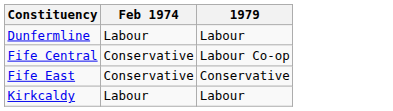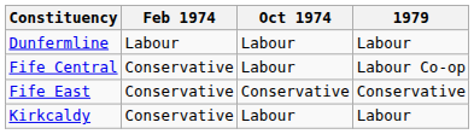+ column: Oct 1974 | Labour | Labour | Conservative | Labour
Kirkcaldy | Feb 1974: Labour -> Conservative
